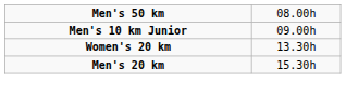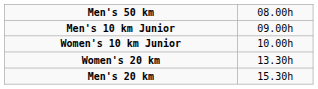+ row: Women's 10 km Junior | 10.00h
